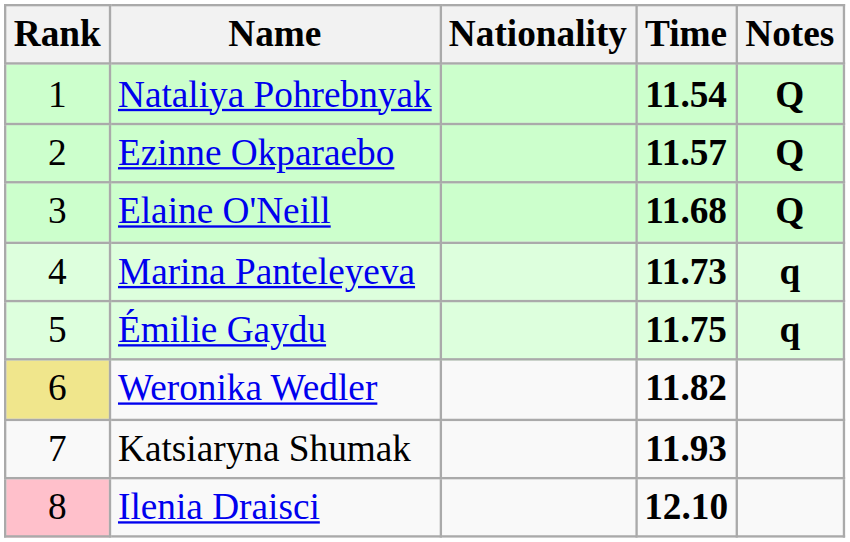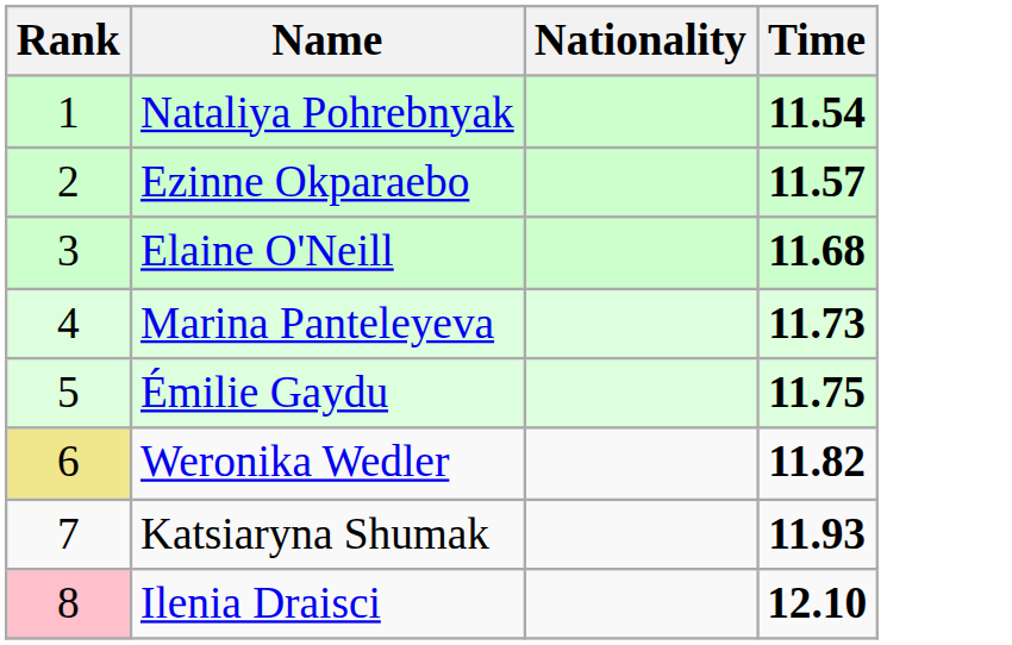- column: Notes | Q | Q | Q | q | q
